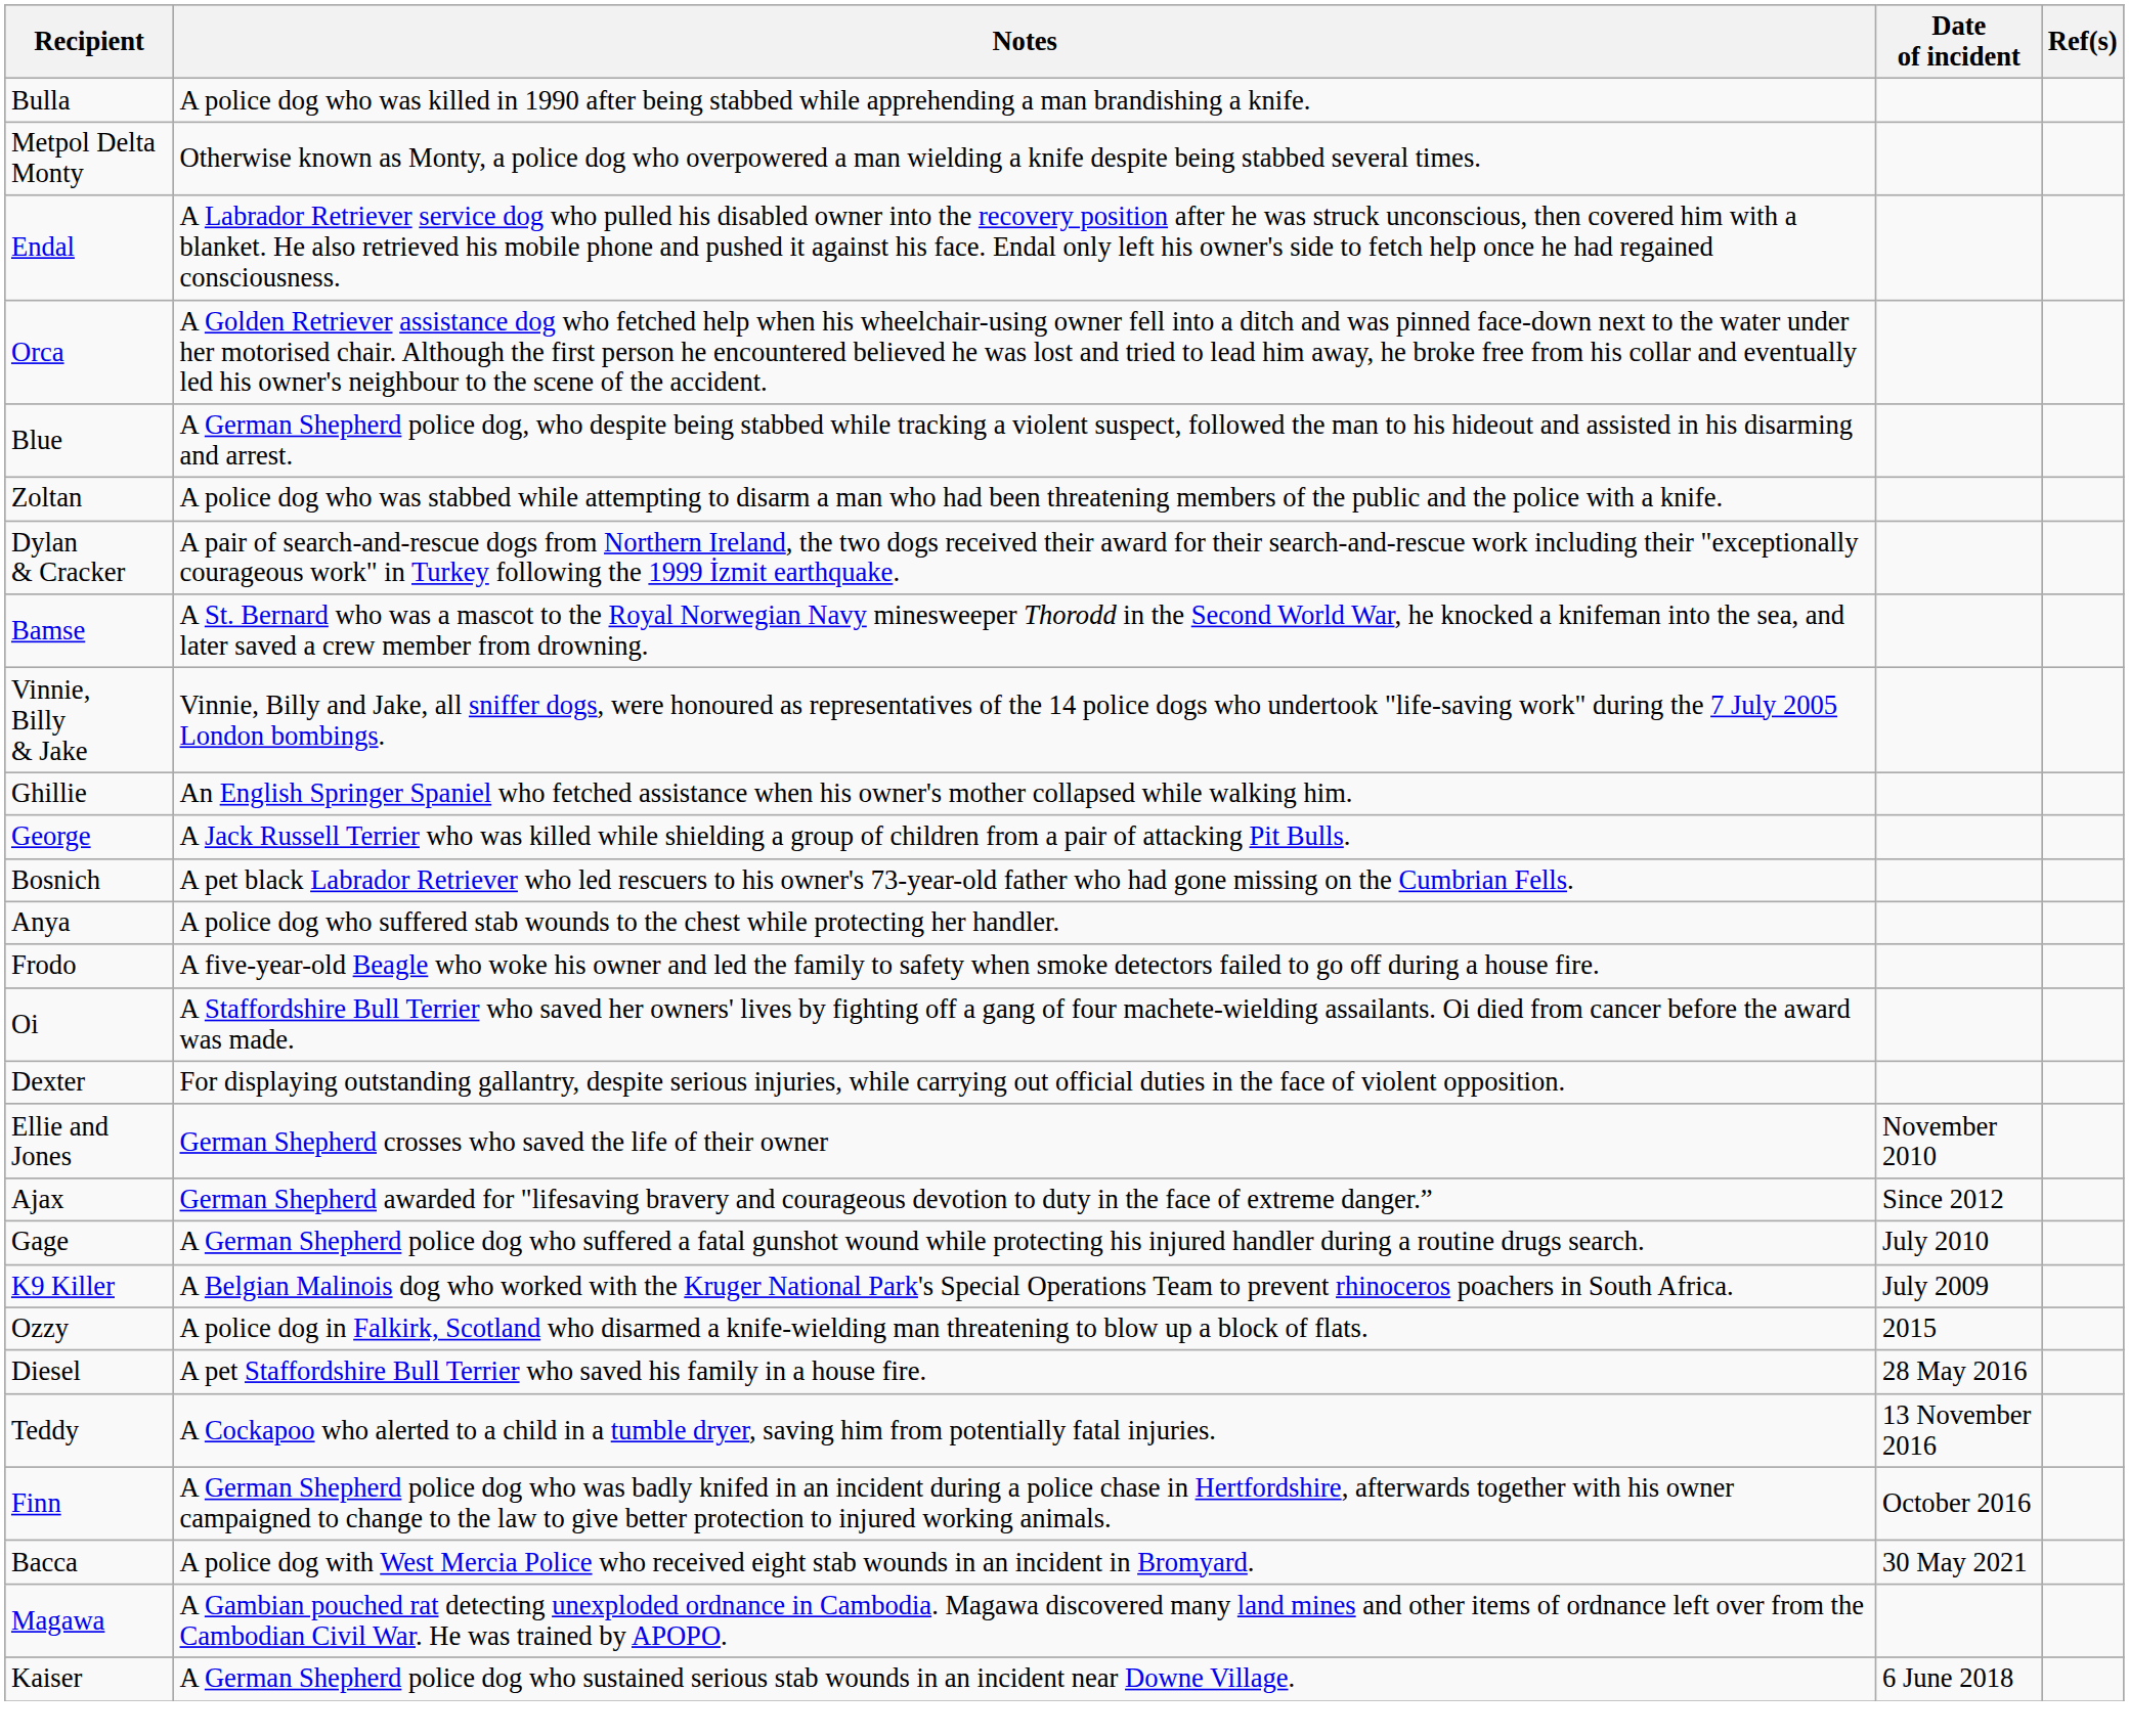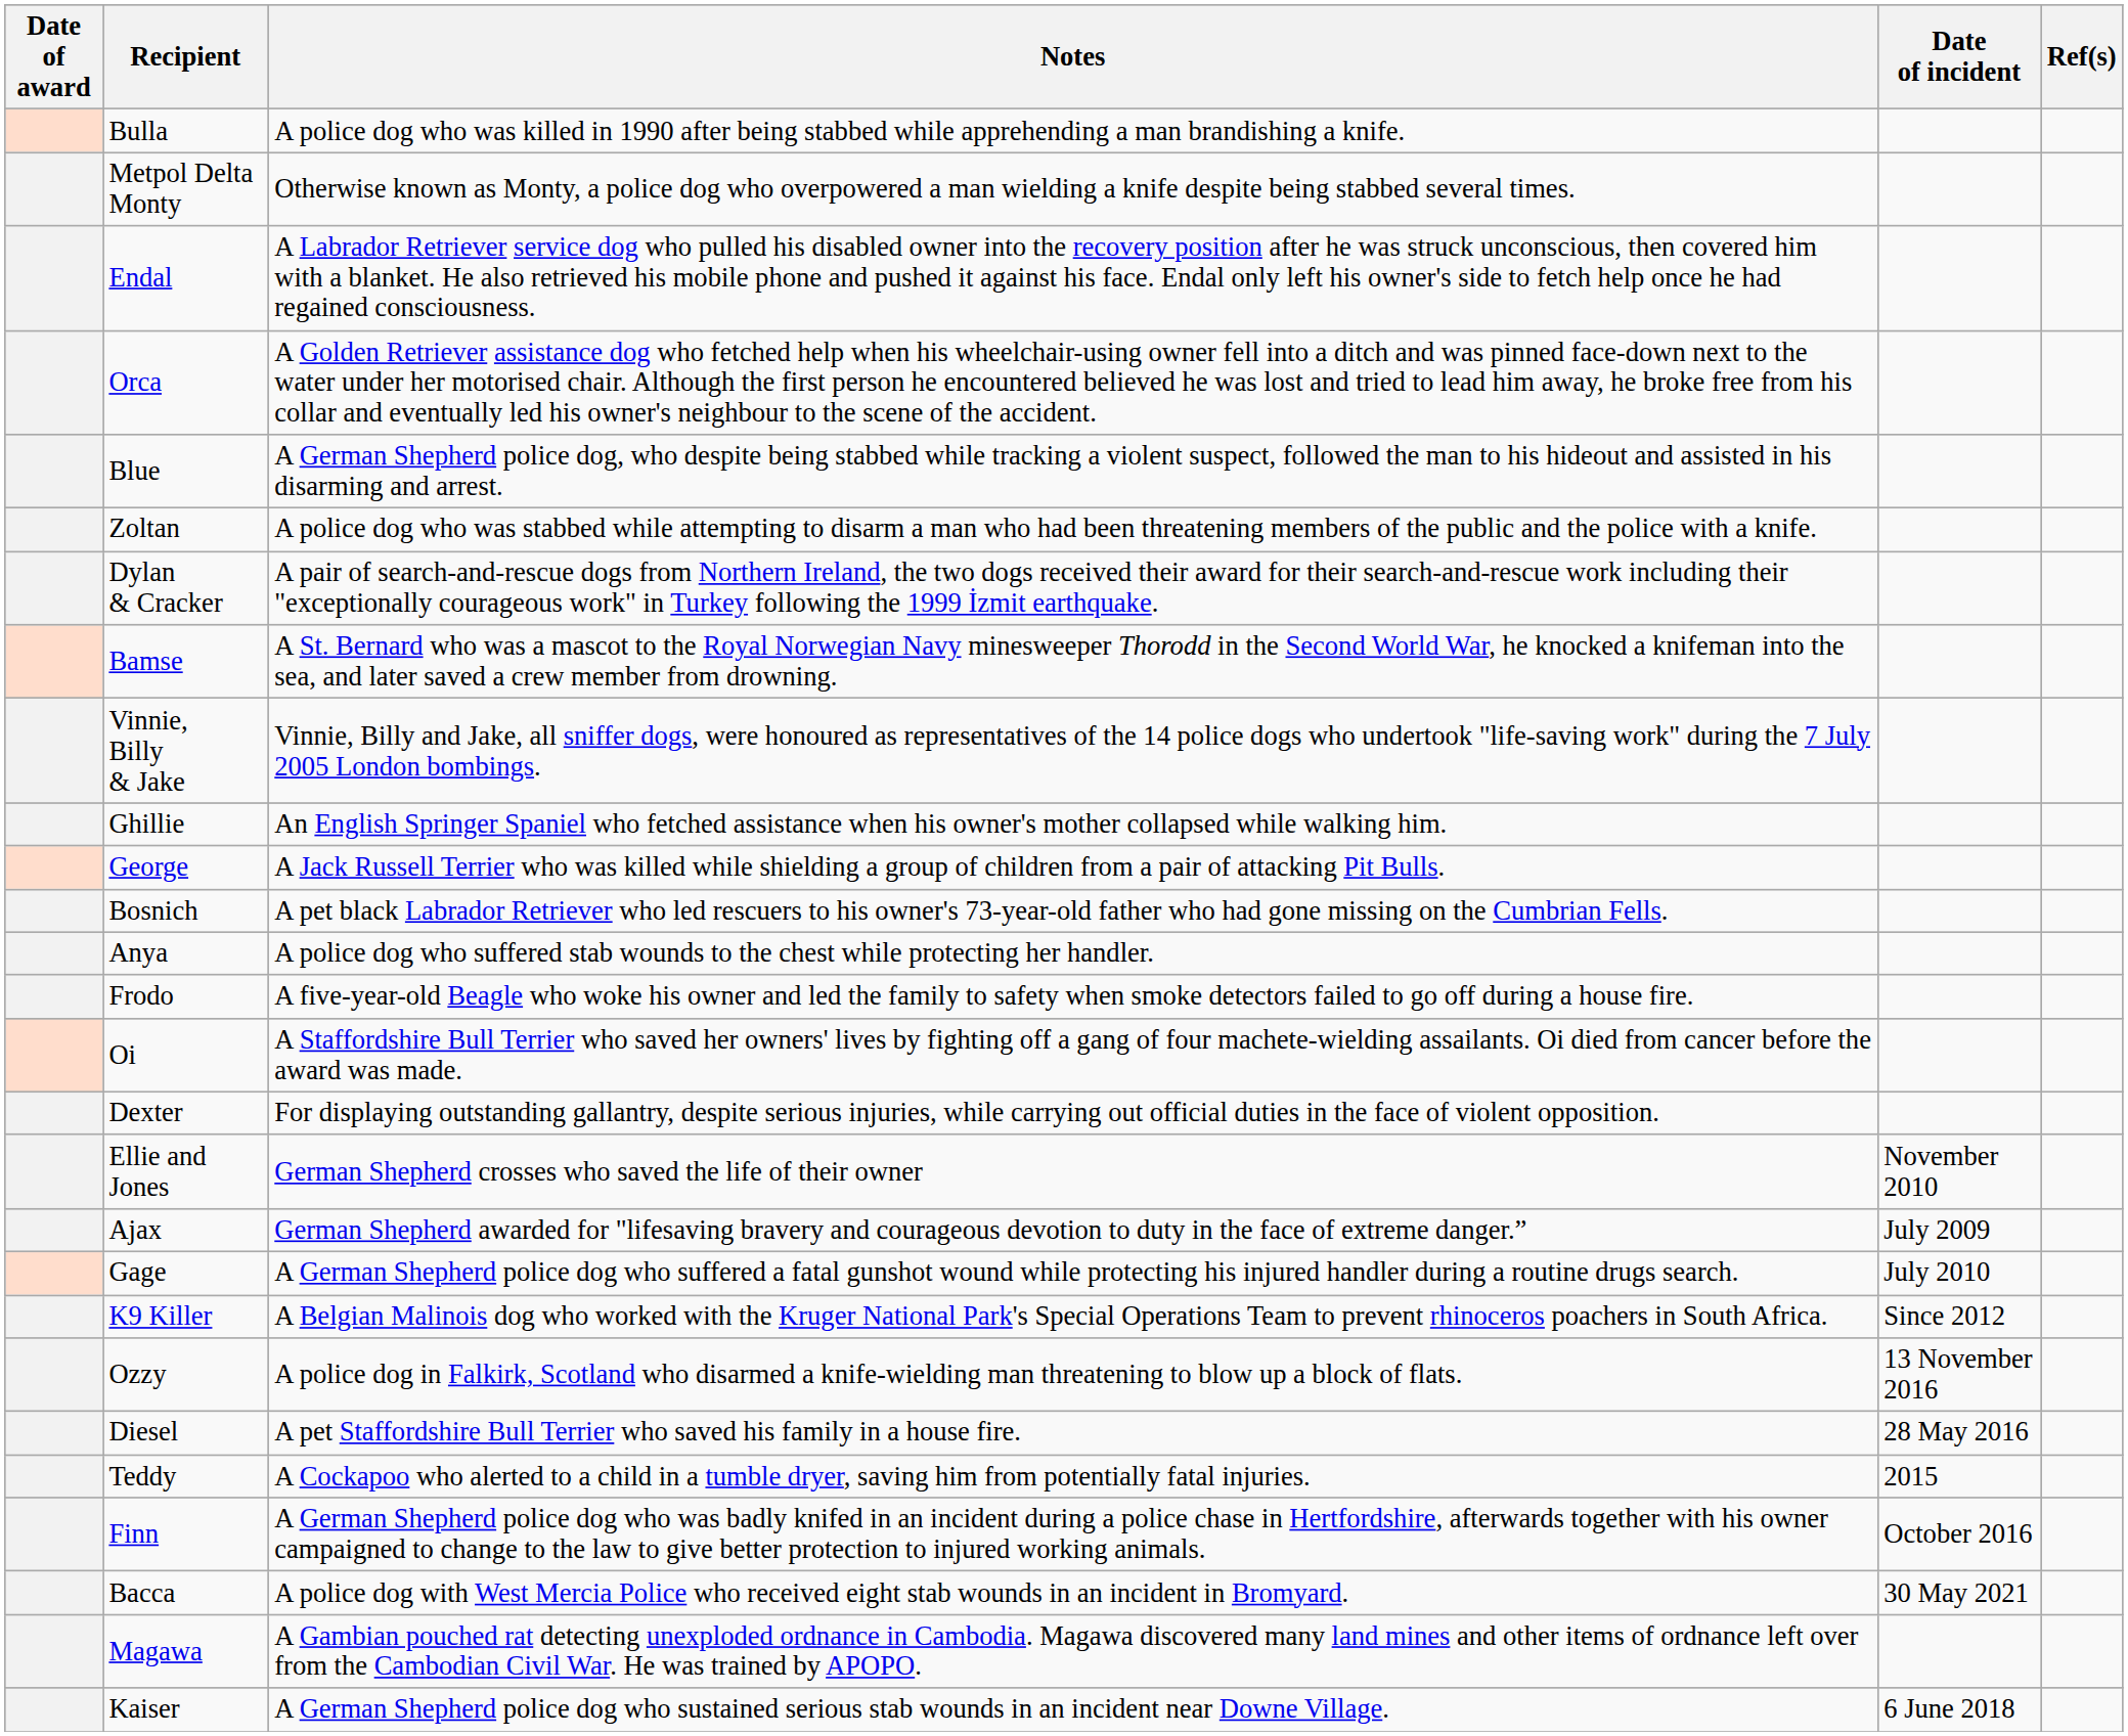+ column: Date of award
Ajax | Date of incident: Since 2012 -> July 2009
K9 Killer | Date of incident: July 2009 -> Since 2012
Ozzy | Date of incident: 2015 -> 13 November 2016
Teddy | Date of incident: 13 November 2016 -> 2015
